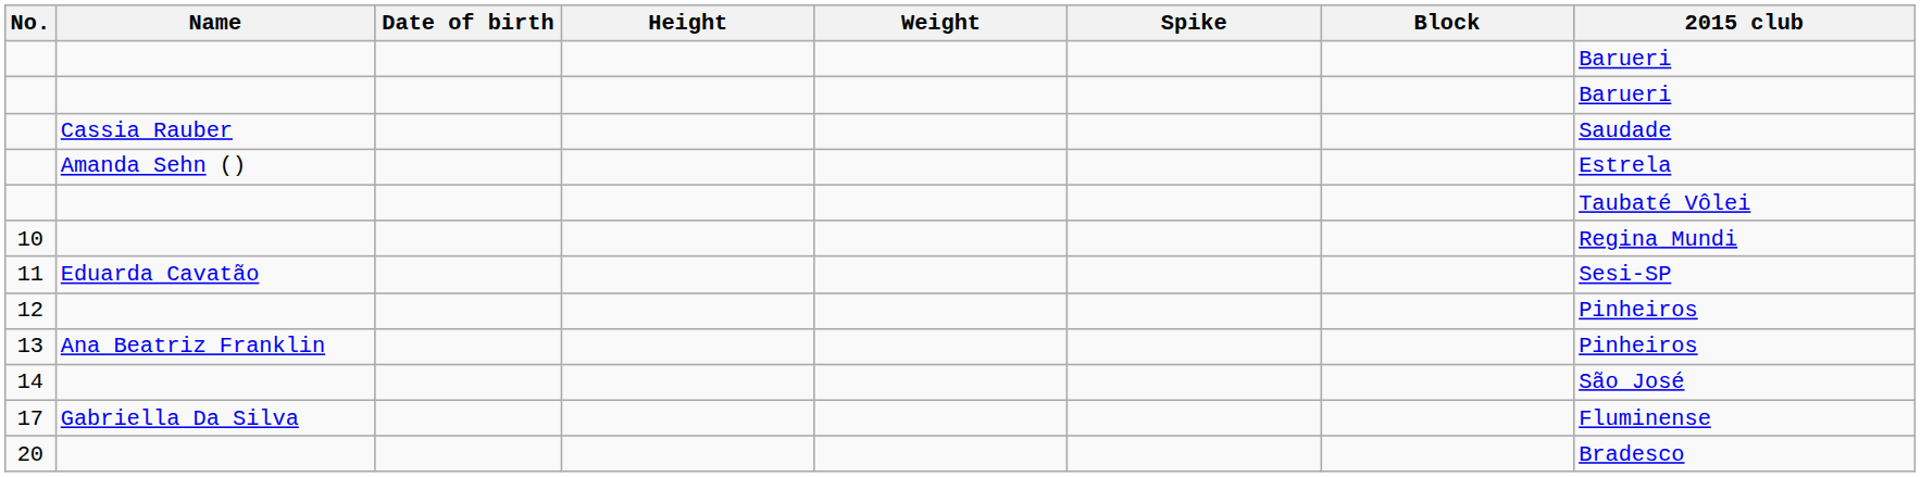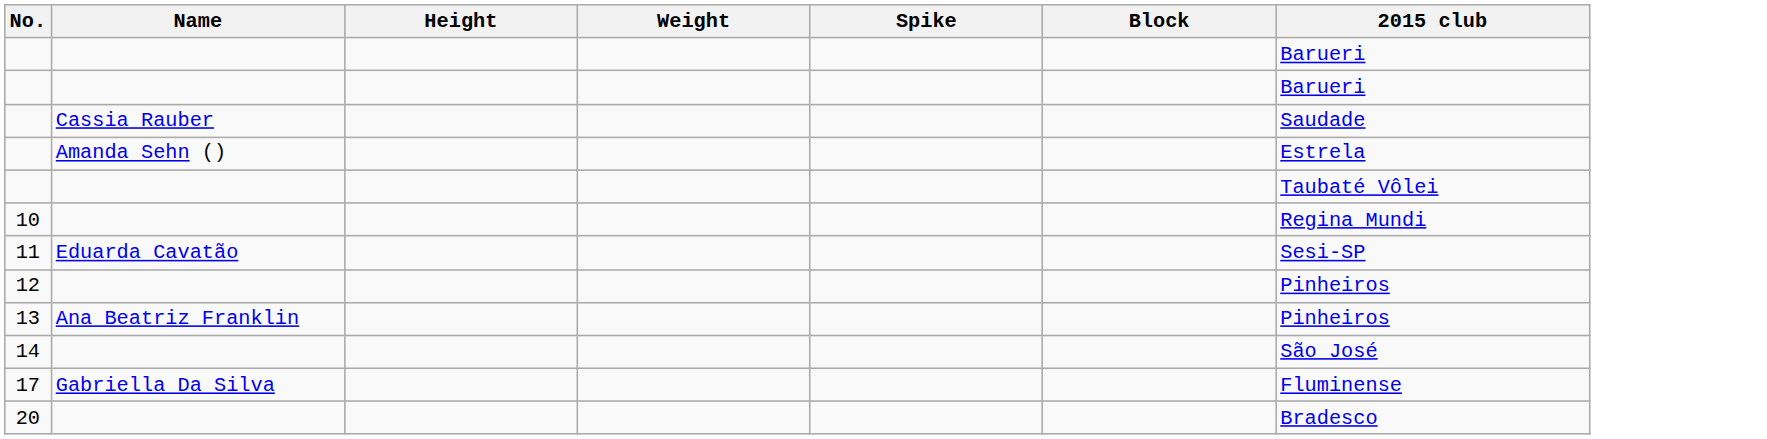- column: Date of birth
